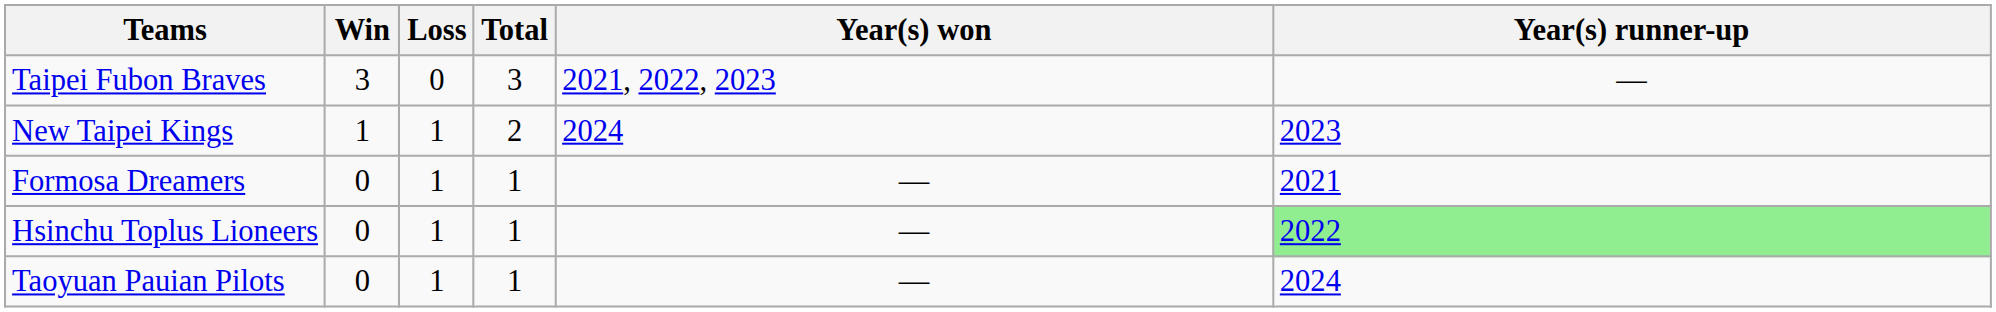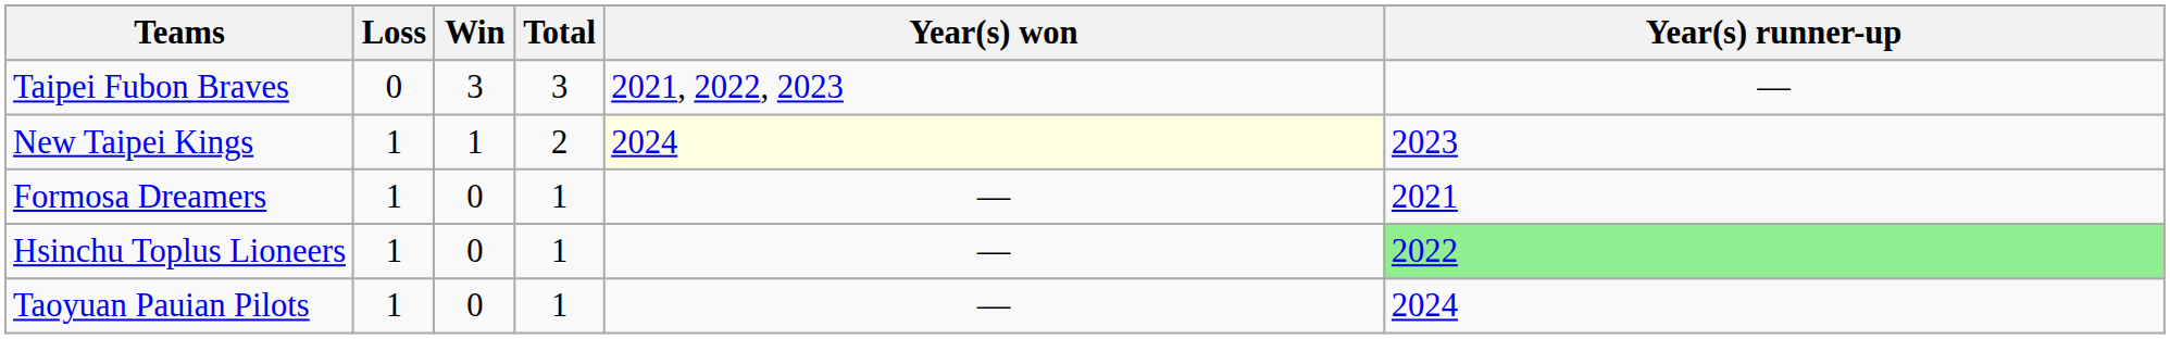columns swapped: Win <-> Loss
New Taipei Kings | Year(s) won: no background -> lightyellow background
